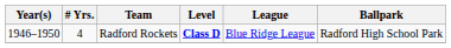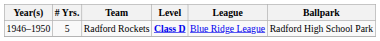Radford Rockets | # Yrs.: 4 -> 5
